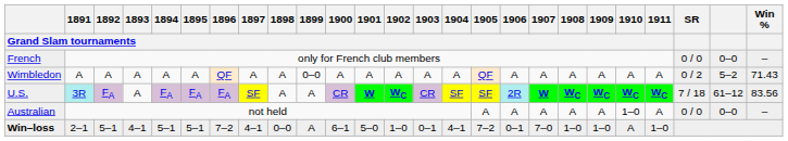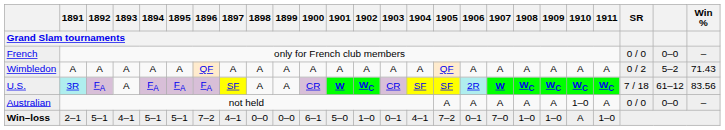Wimbledon | 1899 / Grand Slam tournaments: 0–0 -> A
Win–loss | 1899 / Grand Slam tournaments: A -> 0–0
